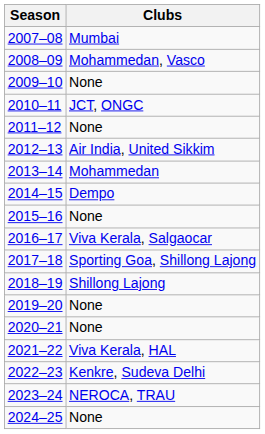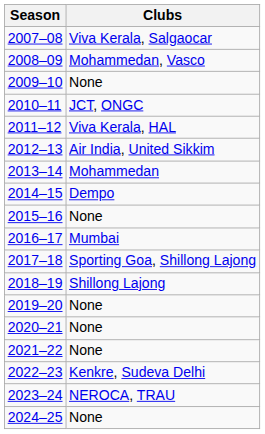2007–08 | Clubs: Mumbai -> Viva Kerala, Salgaocar
2011–12 | Clubs: None -> Viva Kerala, HAL
2016–17 | Clubs: Viva Kerala, Salgaocar -> Mumbai
2021–22 | Clubs: Viva Kerala, HAL -> None
